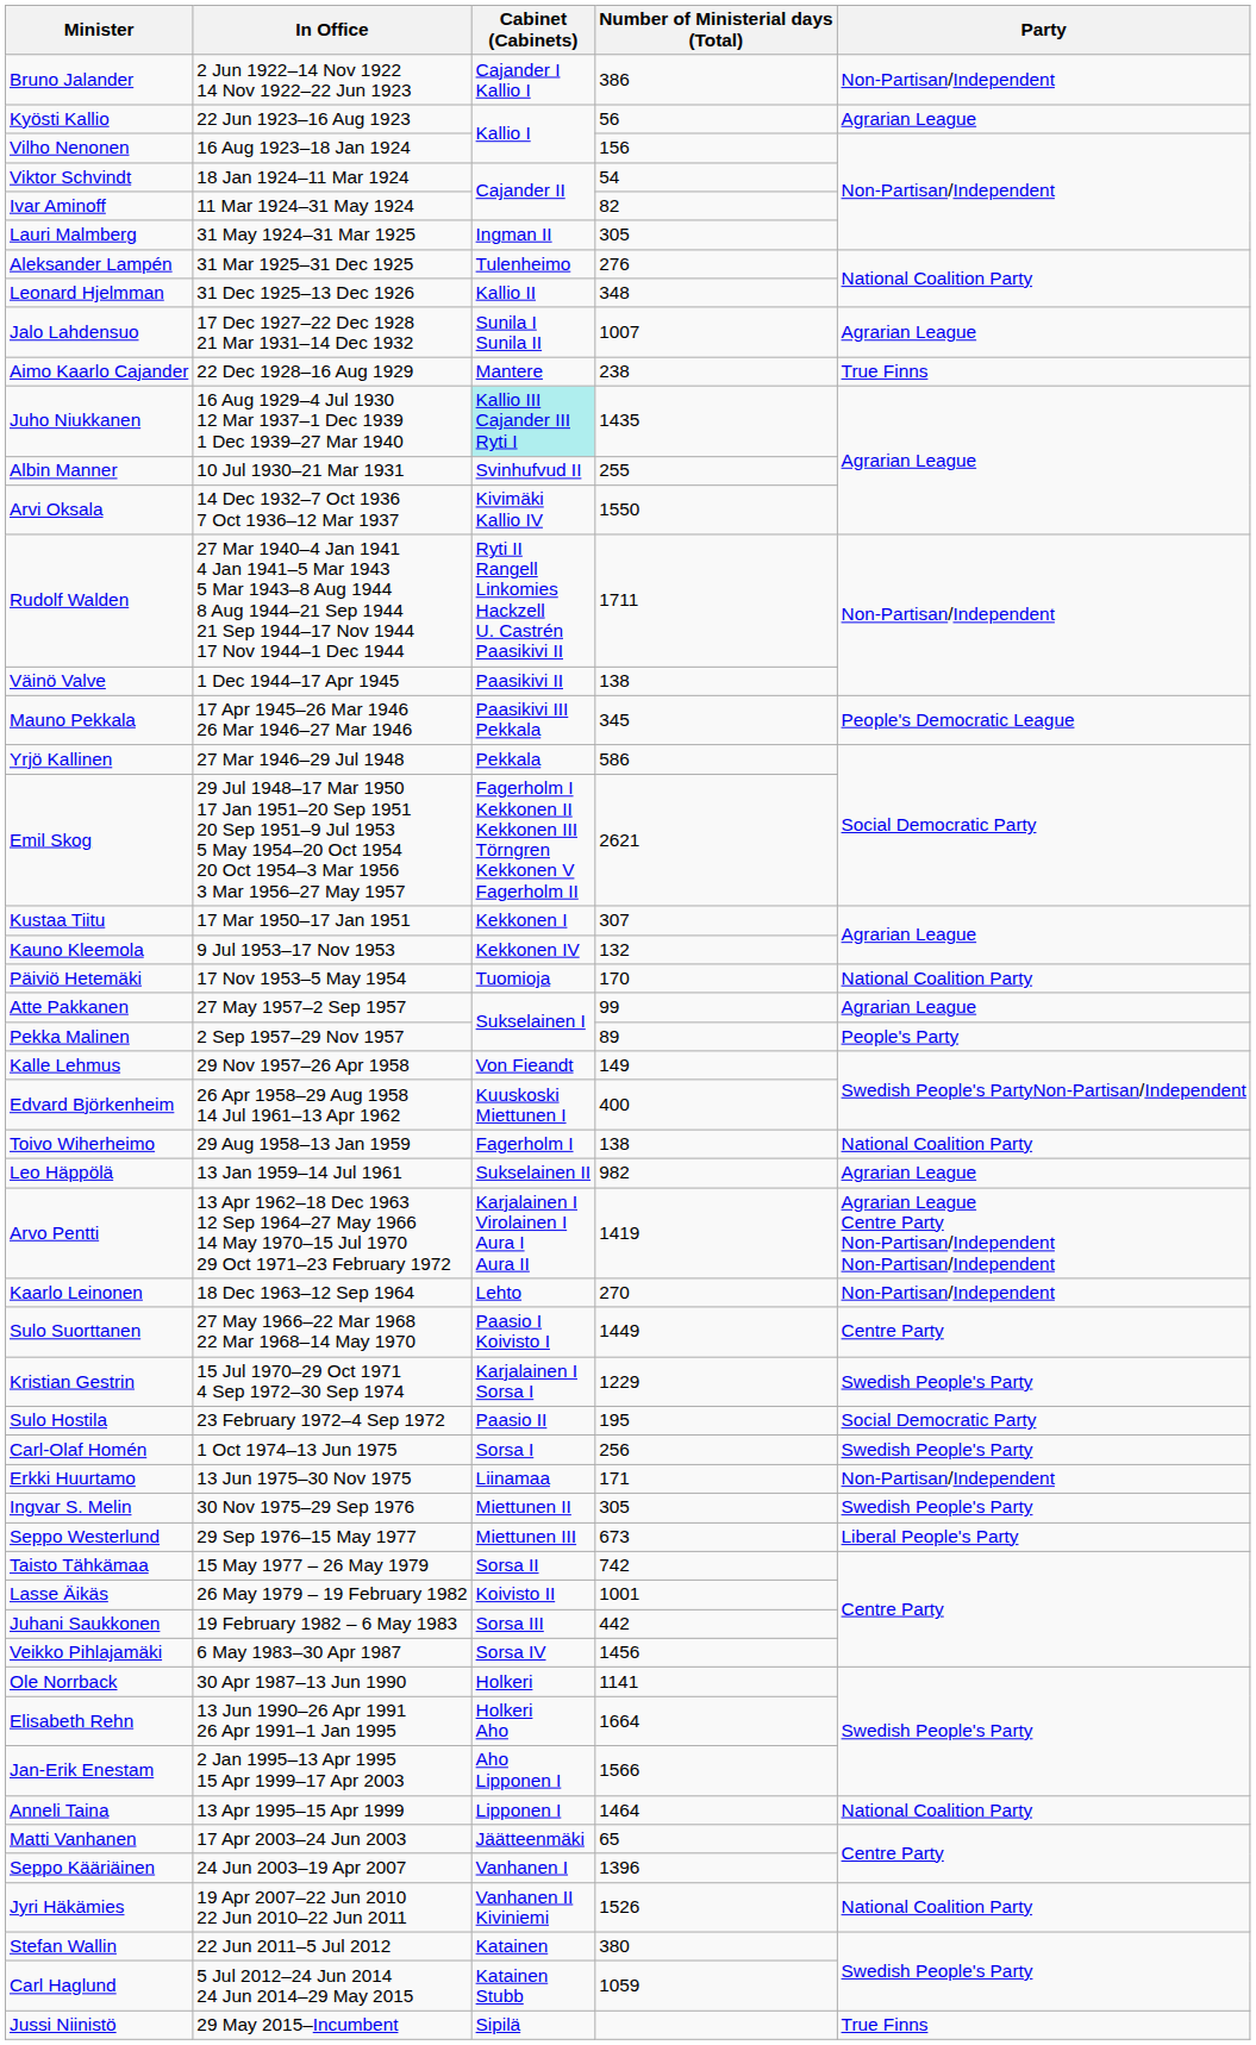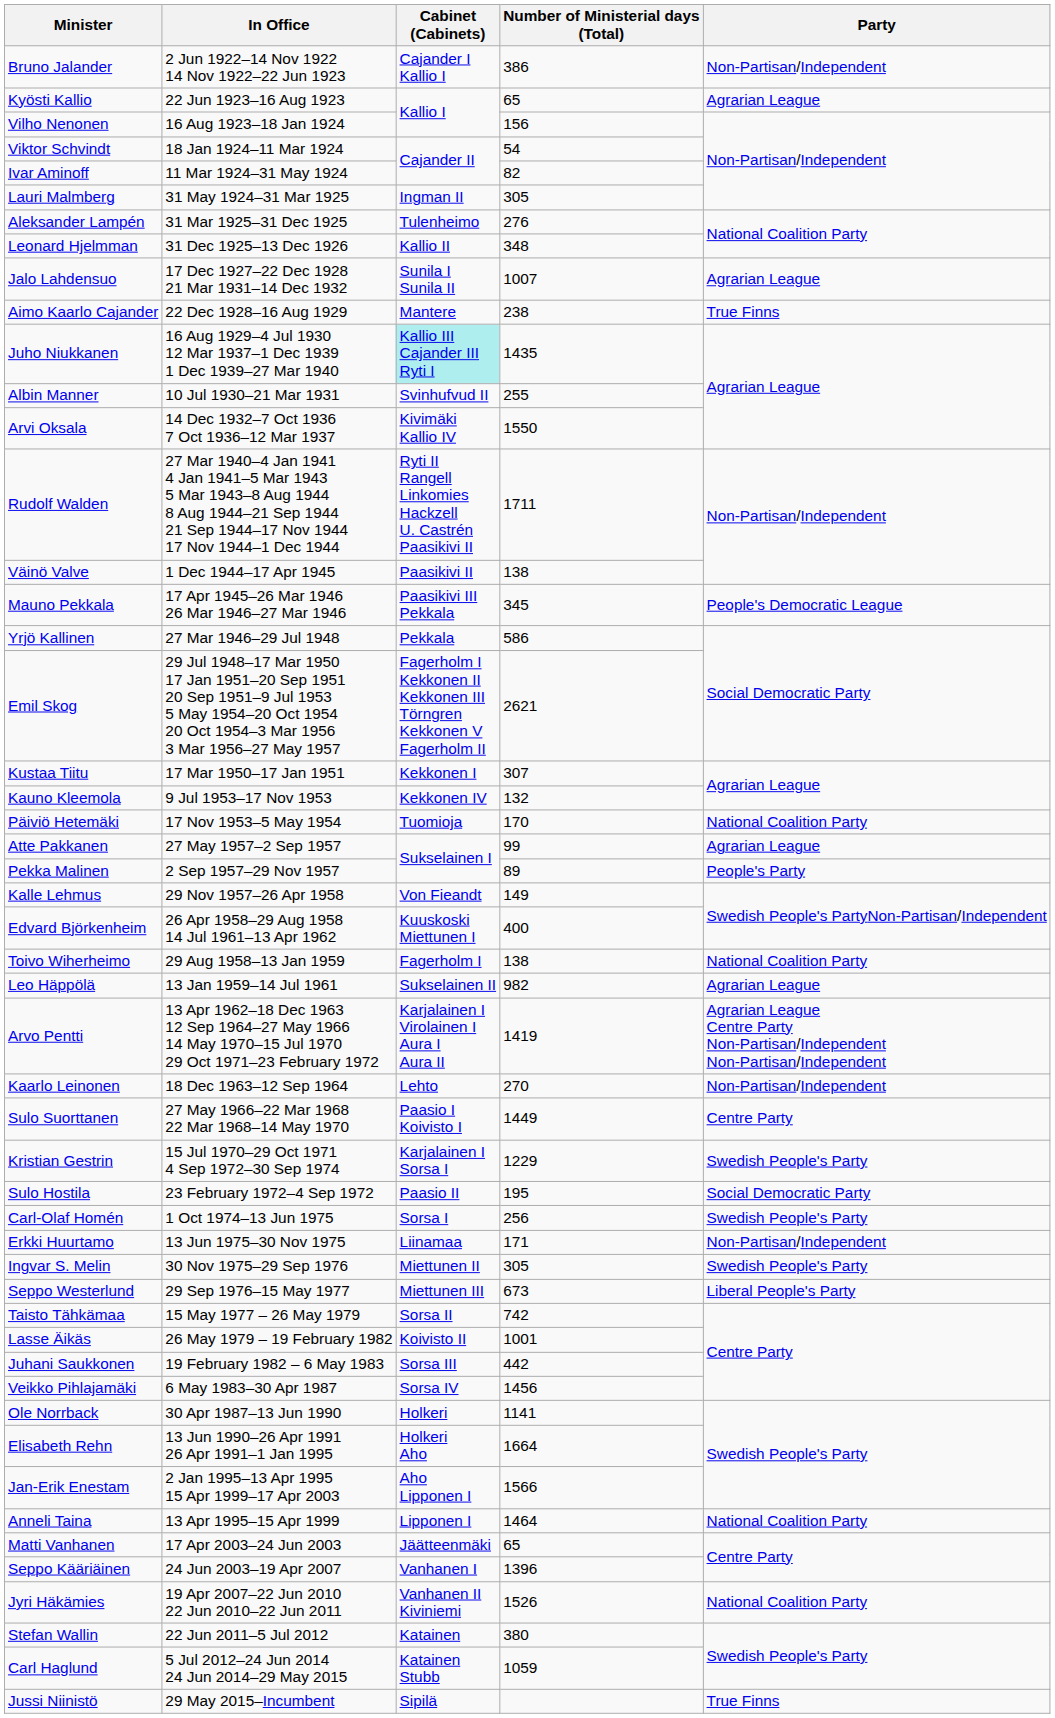Kyösti Kallio | Number of Ministerial days (Total): 56 -> 65
